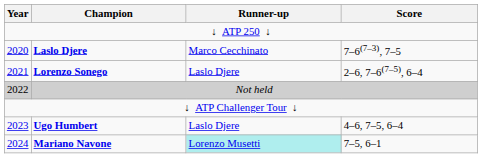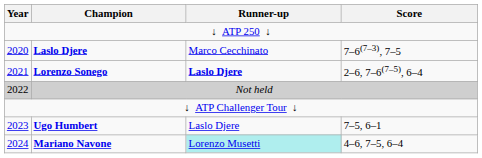Lorenzo Sonego | Runner-up: normal -> bold
Ugo Humbert | Score: 4–6, 7–5, 6–4 -> 7–5, 6–1
Mariano Navone | Score: 7–5, 6–1 -> 4–6, 7–5, 6–4
